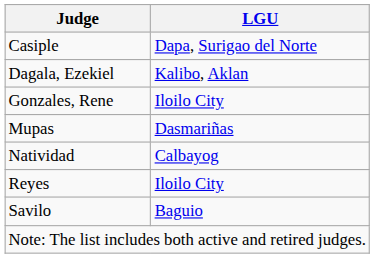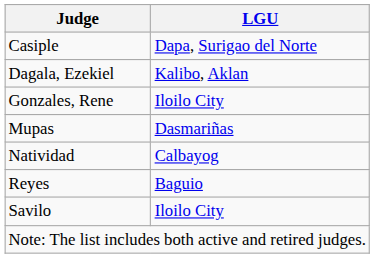Reyes | LGU: Iloilo City -> Baguio
Savilo | LGU: Baguio -> Iloilo City
